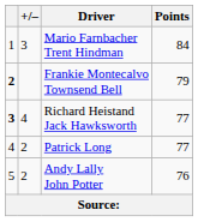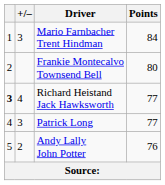Frankie Montecalvo Townsend Bell | column 1: bold -> normal
Frankie Montecalvo Townsend Bell | Points: 79 -> 80
Patrick Long | +/–: 2 -> 3
